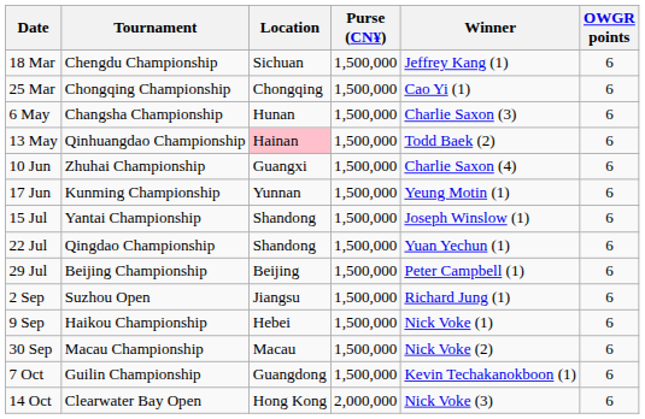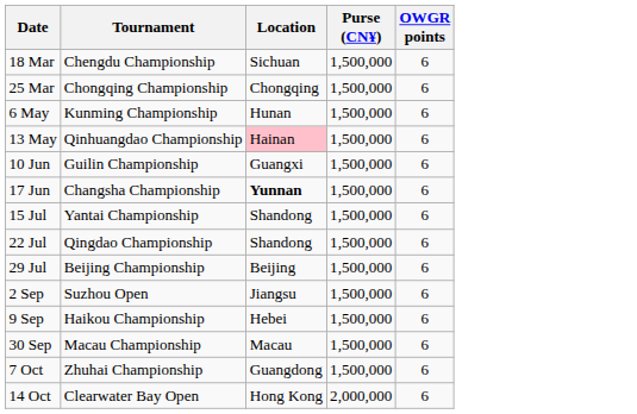- column: Winner | Jeffrey Kang (1) | Cao Yi (1) | Charlie Saxon (3) | Todd Baek (2) | Charlie Saxon (4) | Yeung Motin (1) | Joseph Winslow (1) | Yuan Yechun (1) | Peter Campbell (1) | Richard Jung (1) | Nick Voke (1) | Nick Voke (2) | Kevin Techakanokboon (1) | Nick Voke (3)
6 May | Tournament: Changsha Championship -> Kunming Championship
10 Jun | Tournament: Zhuhai Championship -> Guilin Championship
17 Jun | Tournament: Kunming Championship -> Changsha Championship
17 Jun | Location: normal -> bold
7 Oct | Tournament: Guilin Championship -> Zhuhai Championship
